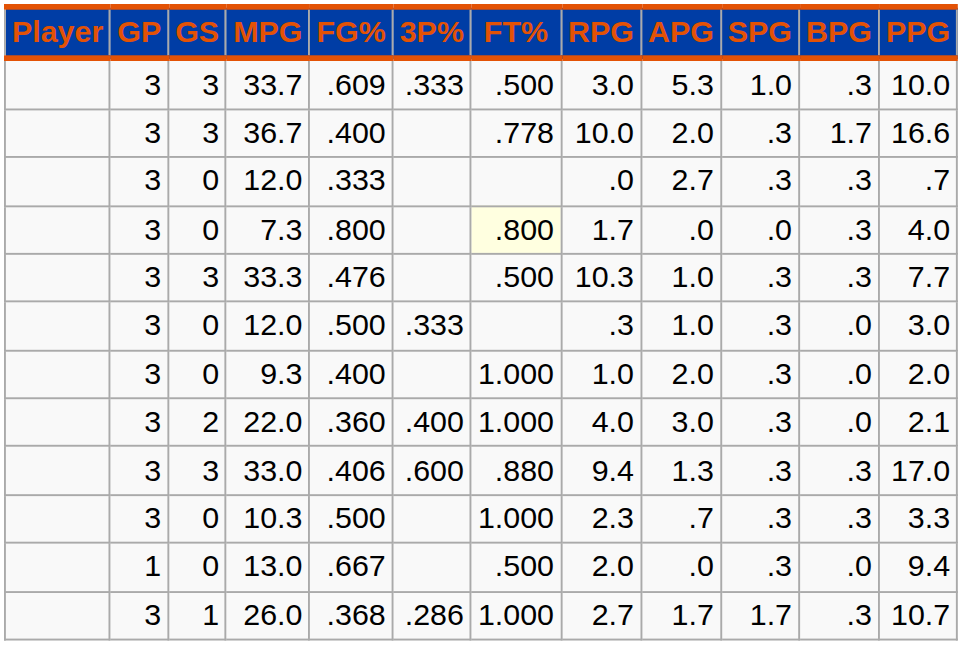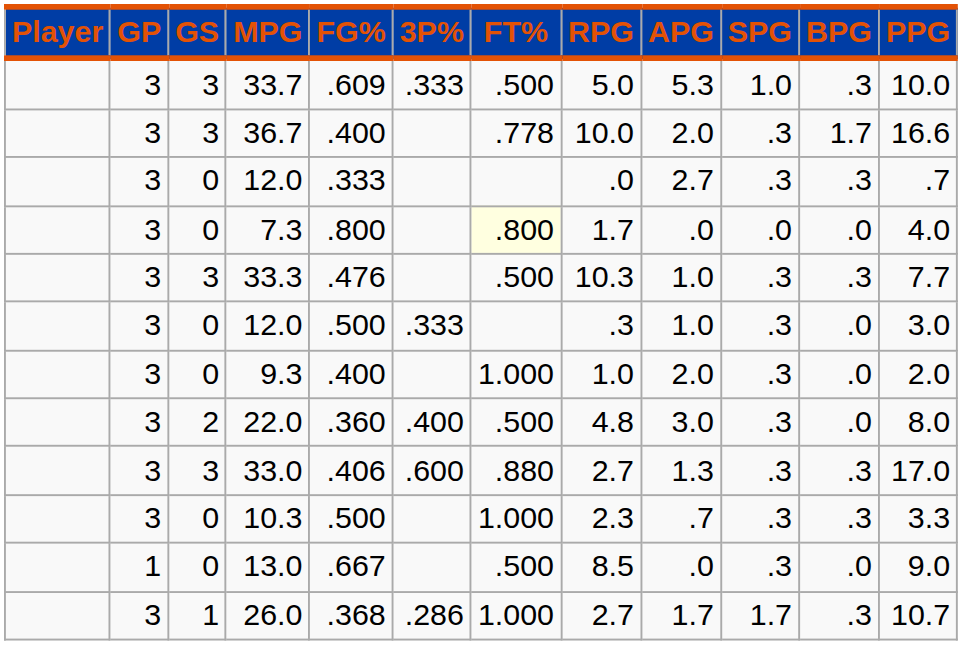33.7 | RPG: 3.0 -> 5.0
7.3 | BPG: .3 -> .0
22.0 | FT%: 1.000 -> .500
22.0 | RPG: 4.0 -> 4.8
22.0 | PPG: 2.1 -> 8.0
33.0 | RPG: 9.4 -> 2.7
13.0 | RPG: 2.0 -> 8.5
13.0 | PPG: 9.4 -> 9.0
